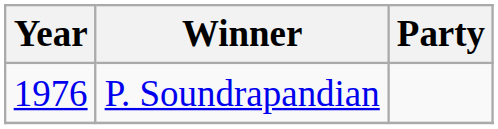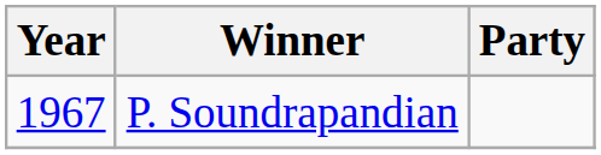P. Soundrapandian | Year: 1976 -> 1967
